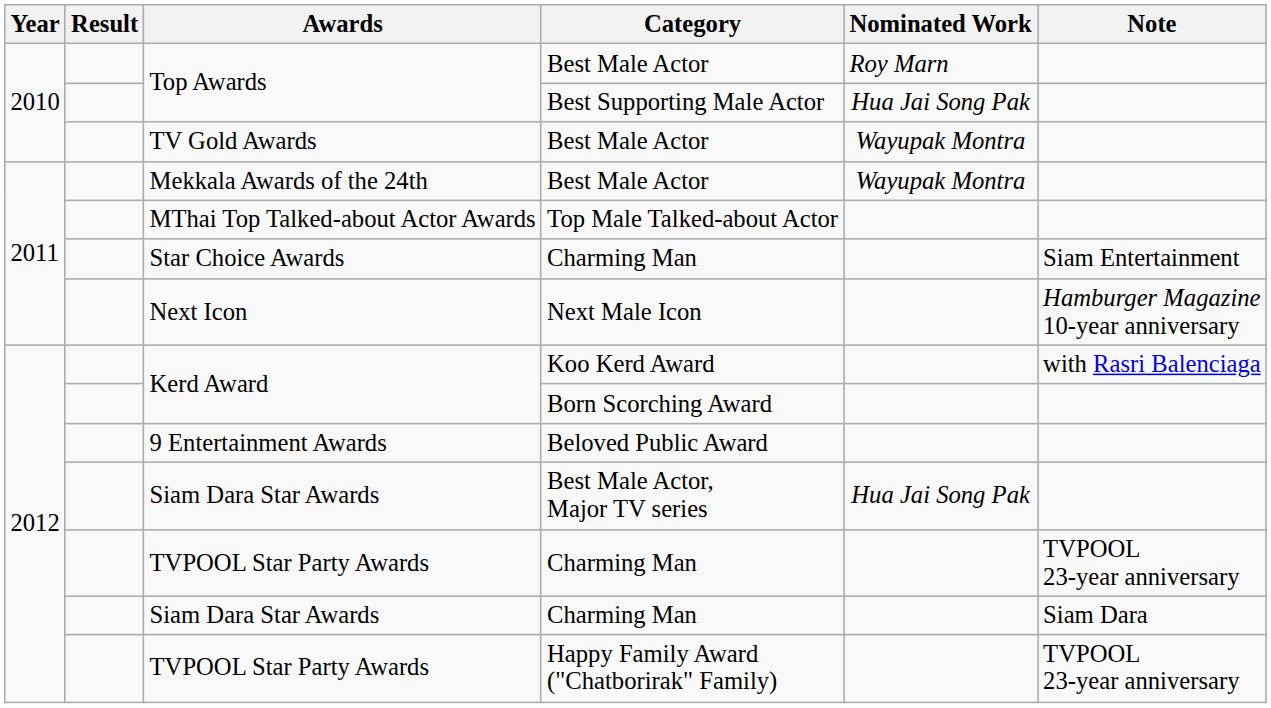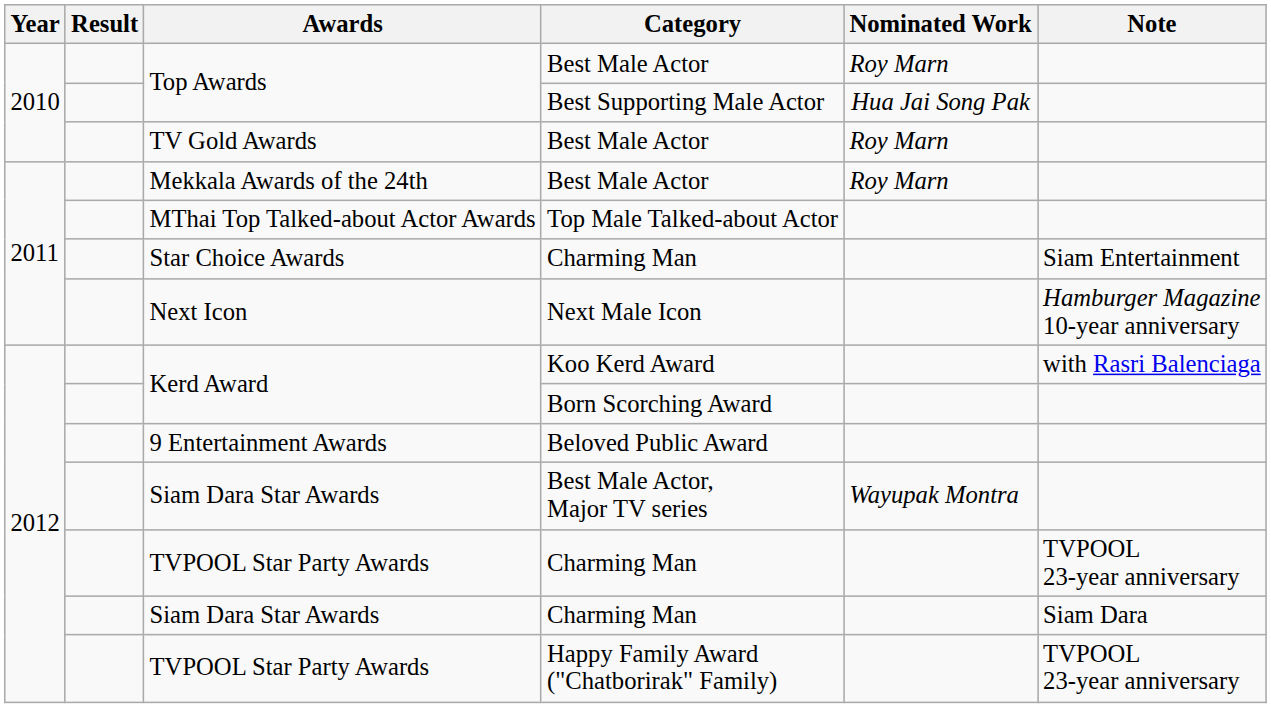TV Gold Awards | Nominated Work: Wayupak Montra -> Roy Marn
Mekkala Awards of the 24th | Nominated Work: Wayupak Montra -> Roy Marn
Siam Dara Star Awards / Best Male Actor, Major TV series | Nominated Work: Hua Jai Song Pak -> Wayupak Montra
